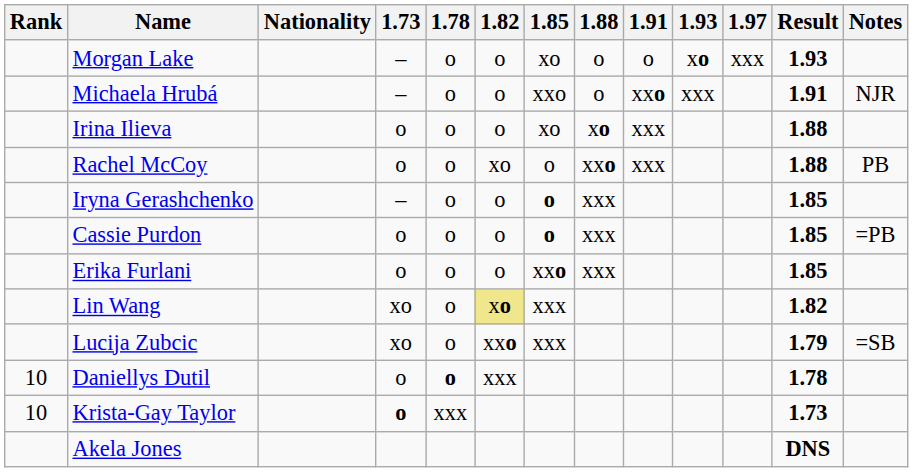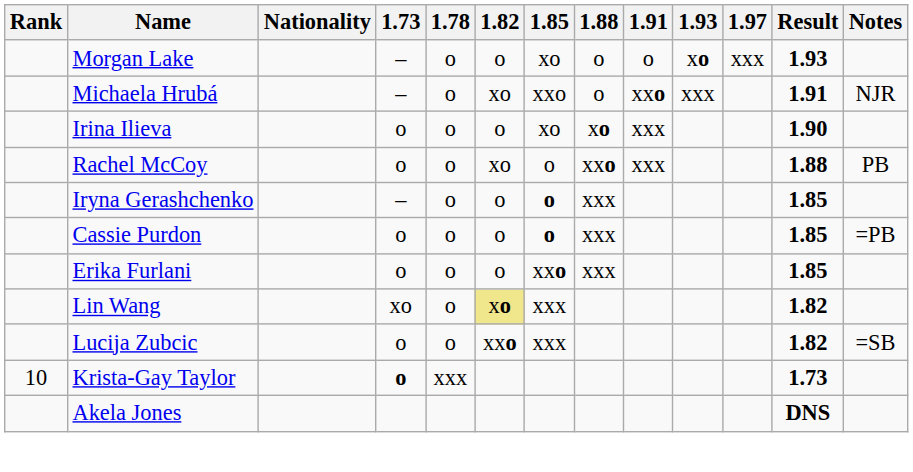Michaela Hrubá | 1.82: o -> xo
Irina Ilieva | Result: 1.88 -> 1.90
Lucija Zubcic | 1.73: xo -> o
Lucija Zubcic | Result: 1.79 -> 1.82
- row: 10 | Daniellys Dutil | o | o | xxx | 1.78
